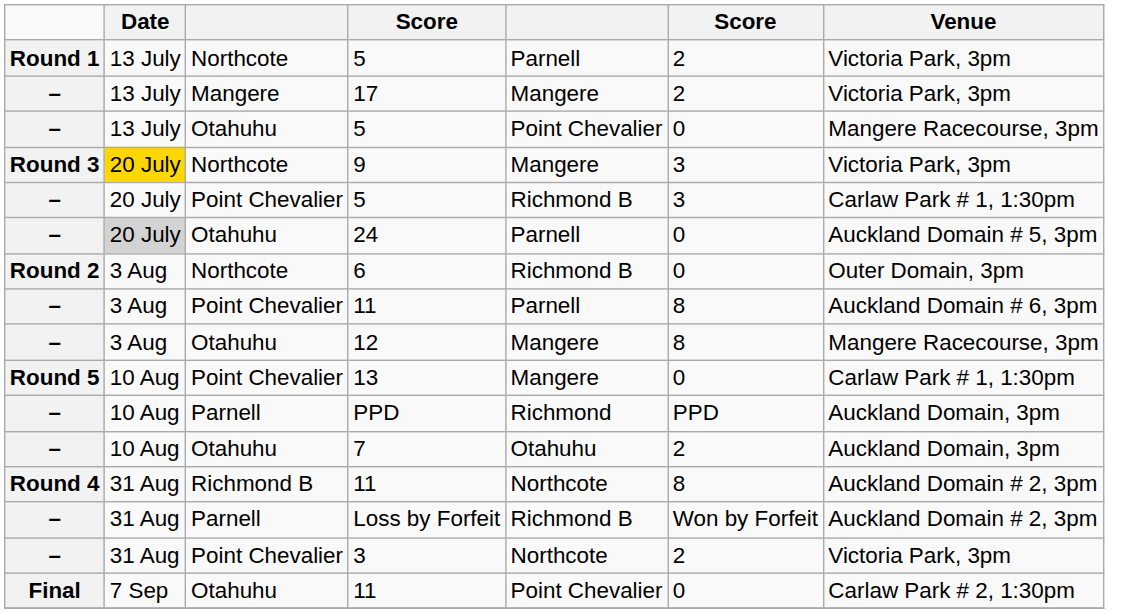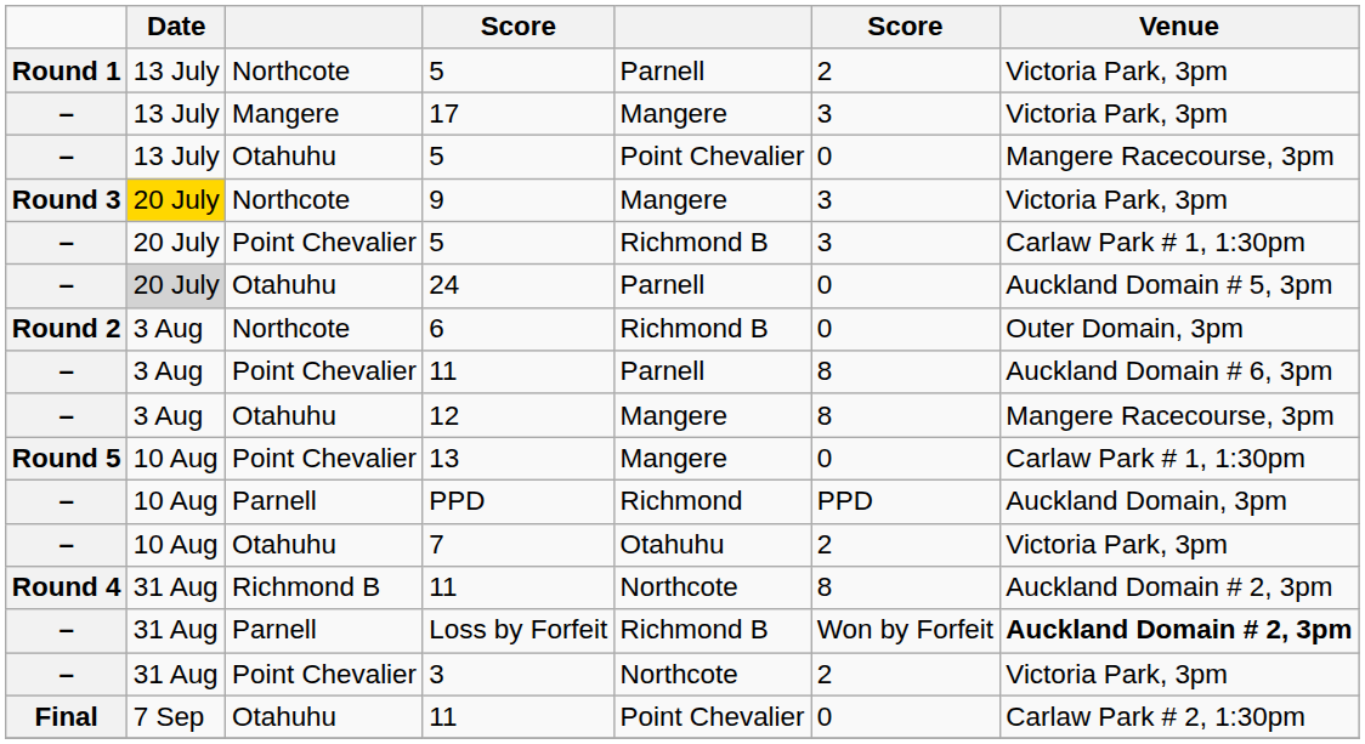17 | column 6: 2 -> 3
7 | Venue: Auckland Domain, 3pm -> Victoria Park, 3pm
Loss by Forfeit | Venue: normal -> bold
